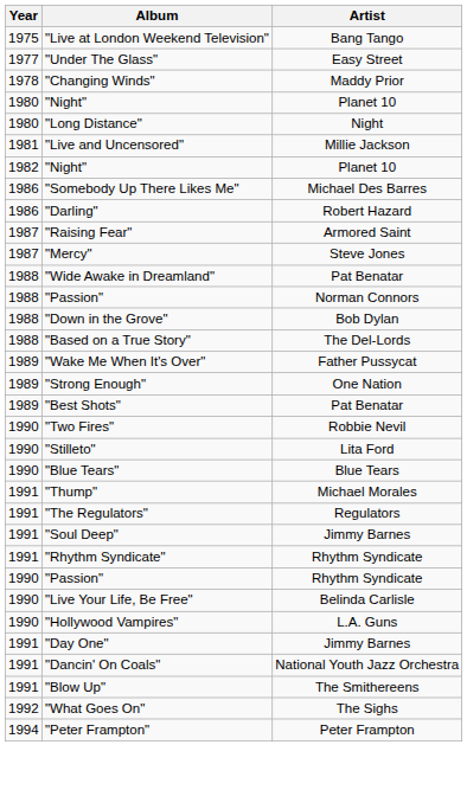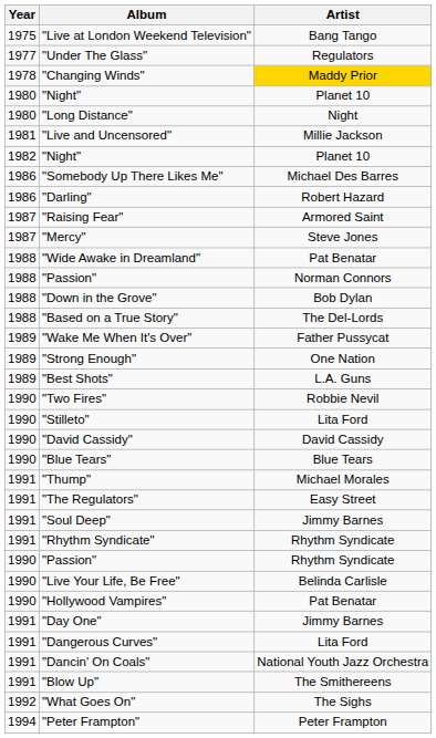"Under The Glass" | Artist: Easy Street -> Regulators
"Changing Winds" | Artist: no background -> gold background
"Best Shots" | Artist: Pat Benatar -> L.A. Guns
+ row: 1990 | "David Cassidy" | David Cassidy
"The Regulators" | Artist: Regulators -> Easy Street
"Hollywood Vampires" | Artist: L.A. Guns -> Pat Benatar
+ row: 1991 | "Dangerous Curves" | Lita Ford
